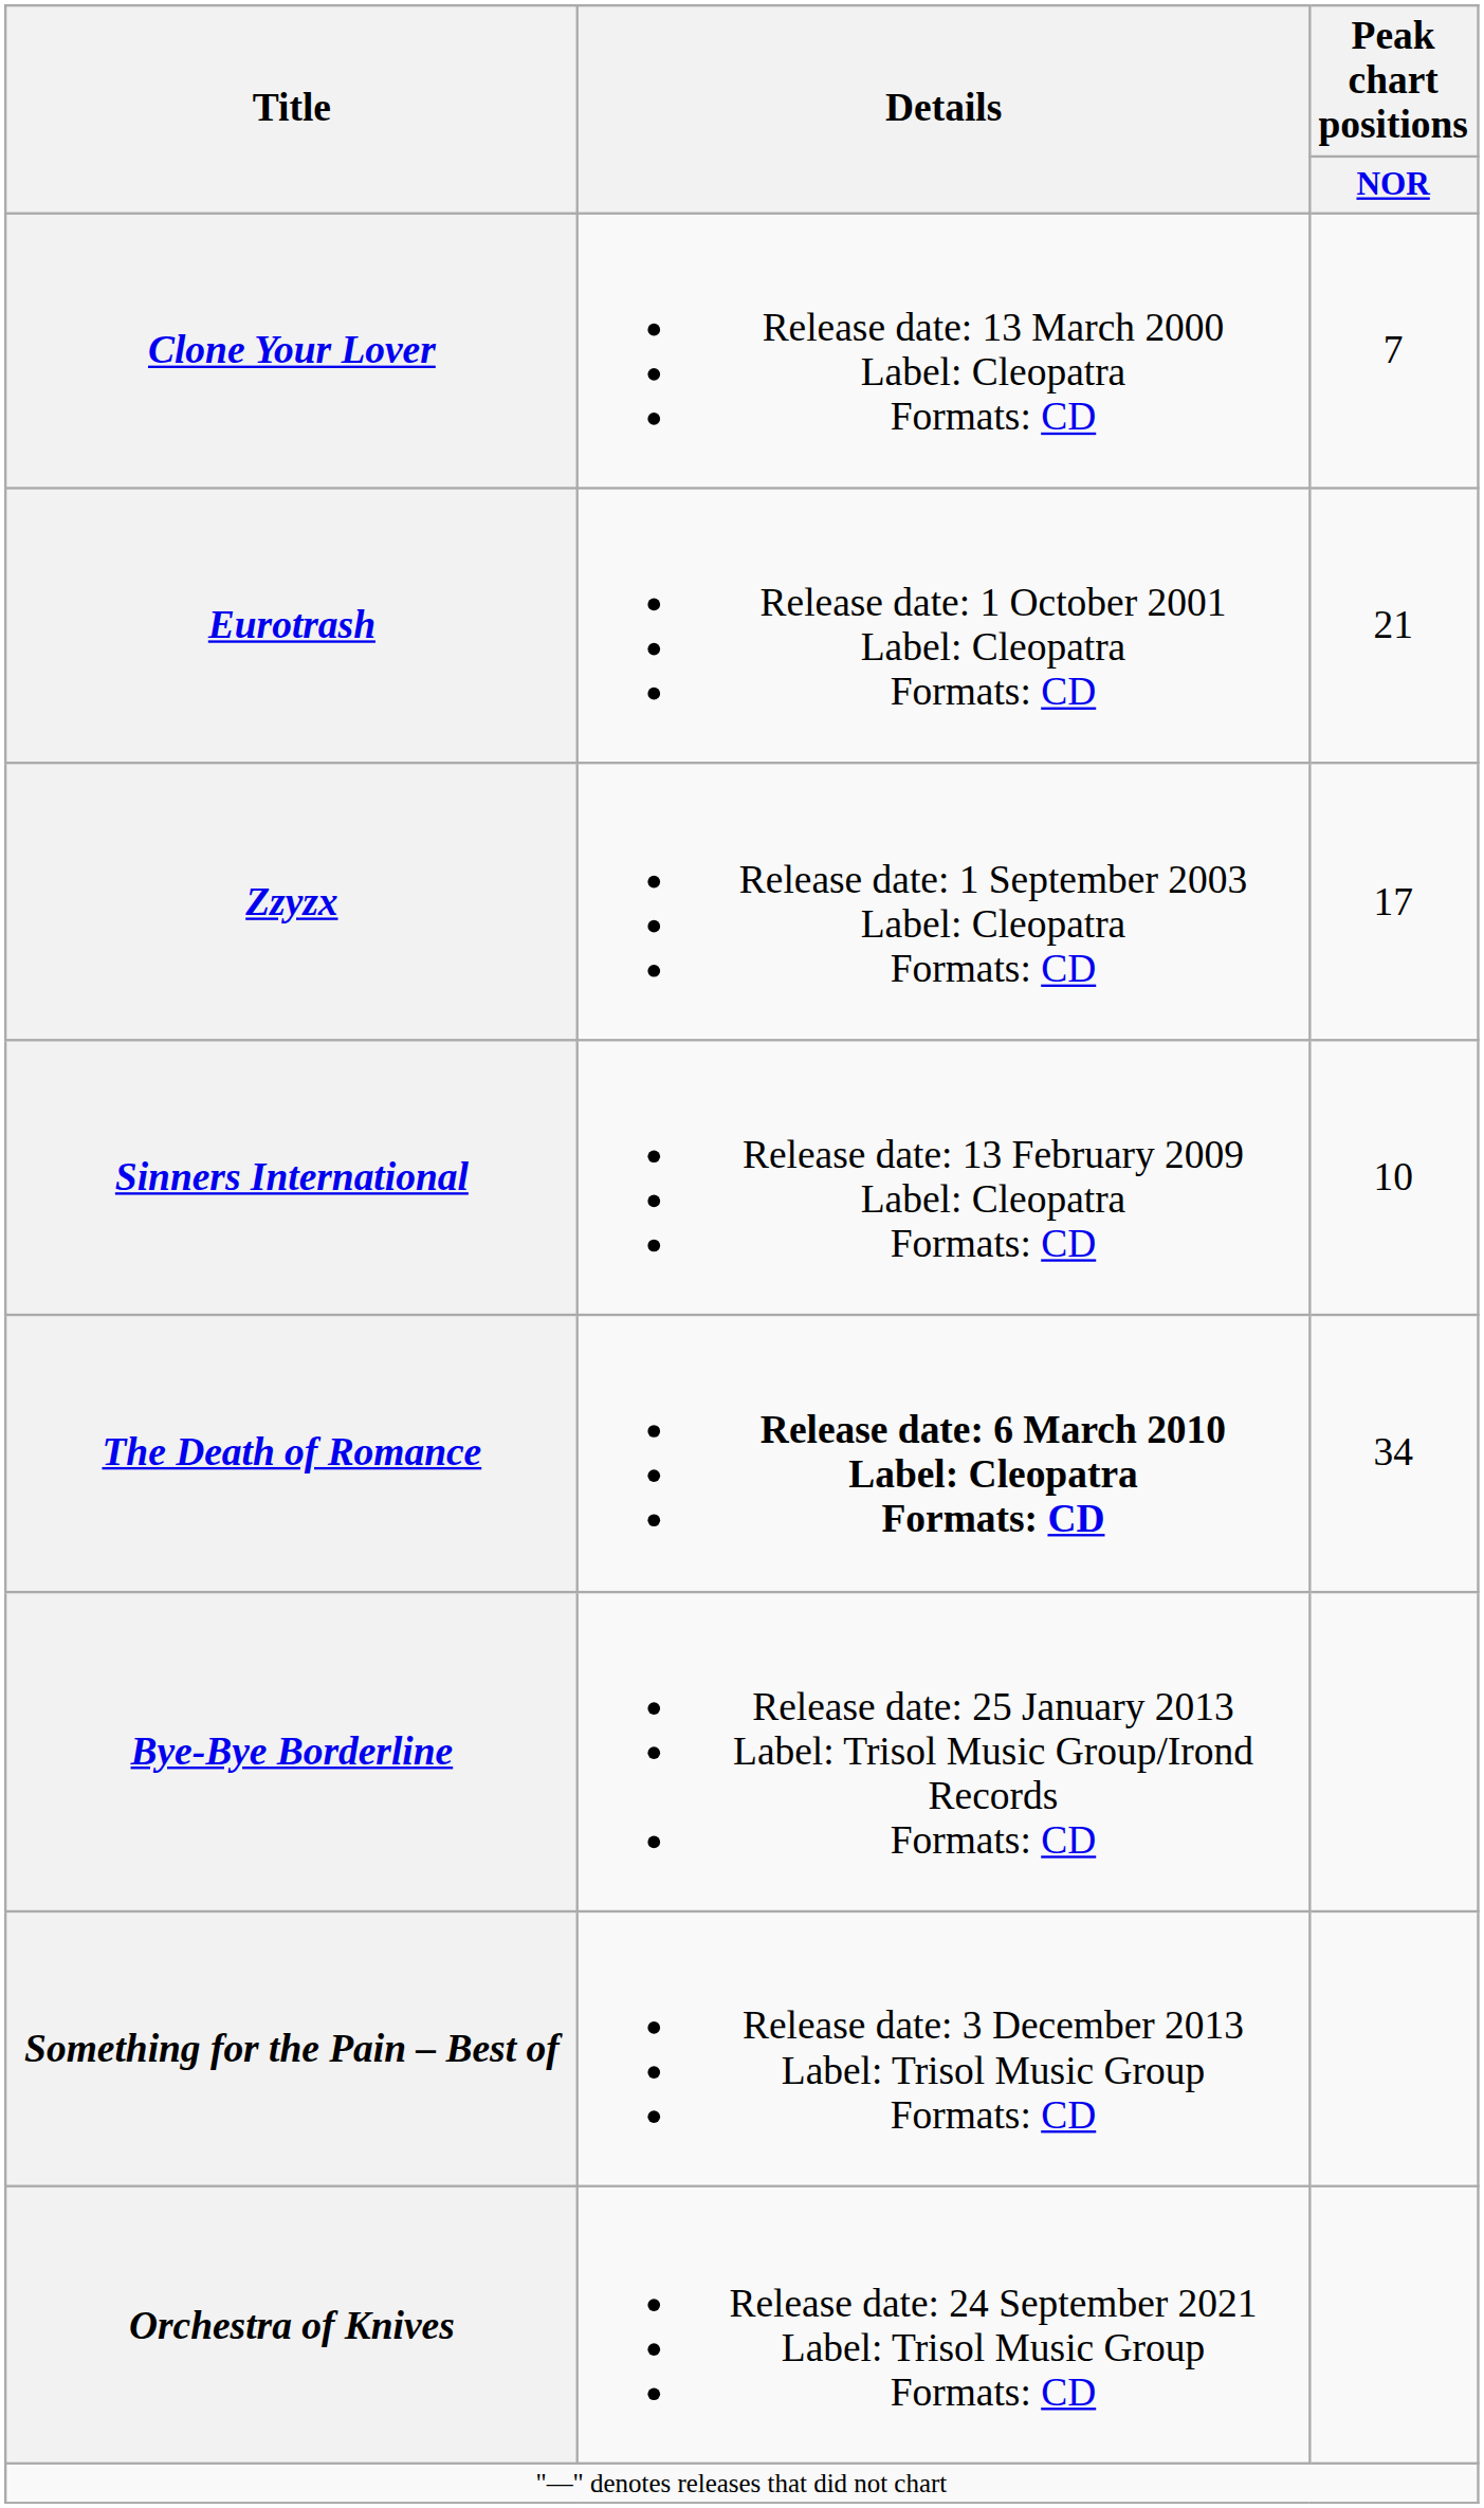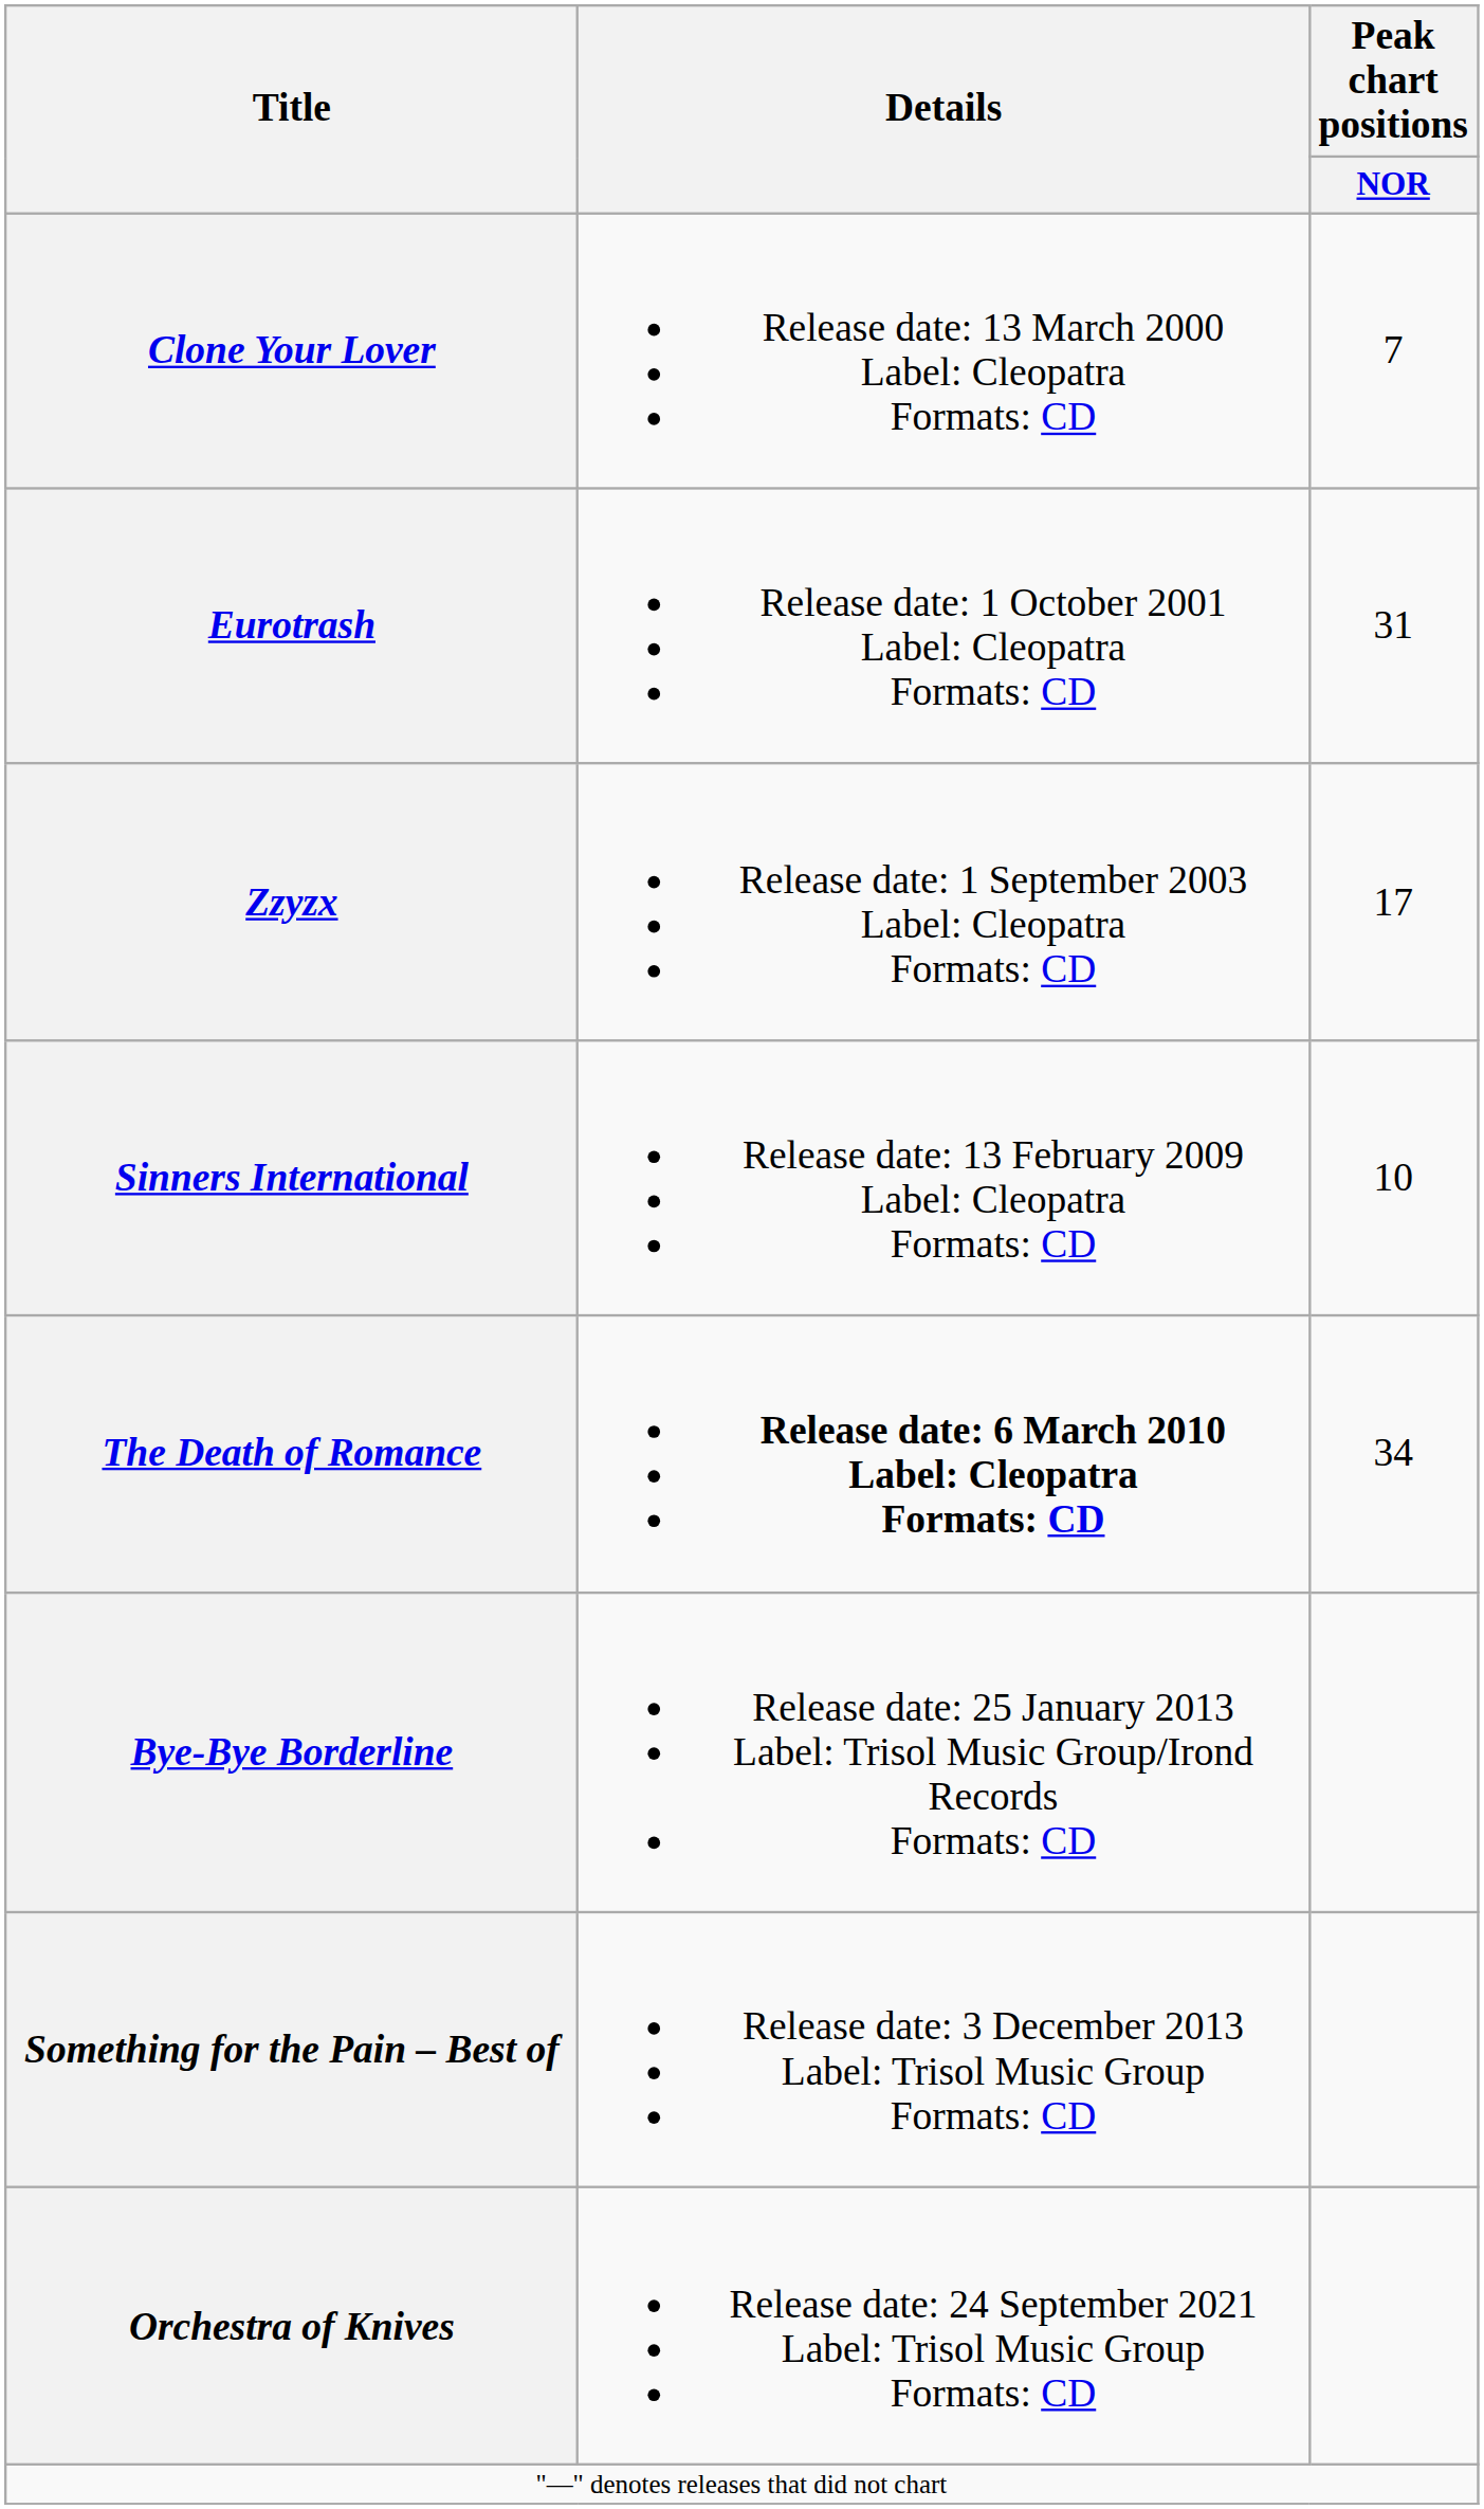Eurotrash | Peak chart positions / NOR: 21 -> 31
